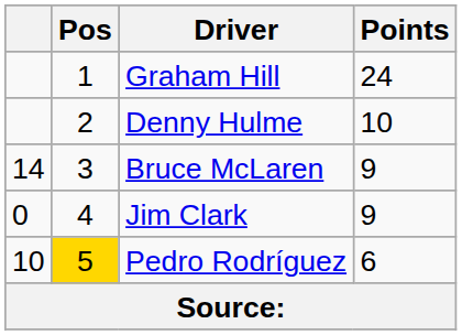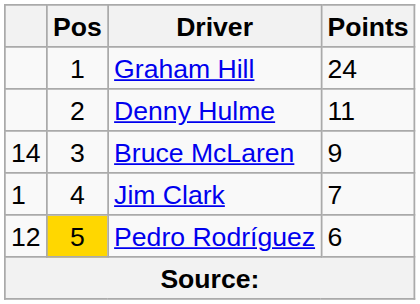Denny Hulme | Points: 10 -> 11
Jim Clark | column 1: 0 -> 1
Jim Clark | Points: 9 -> 7
Pedro Rodríguez | column 1: 10 -> 12
